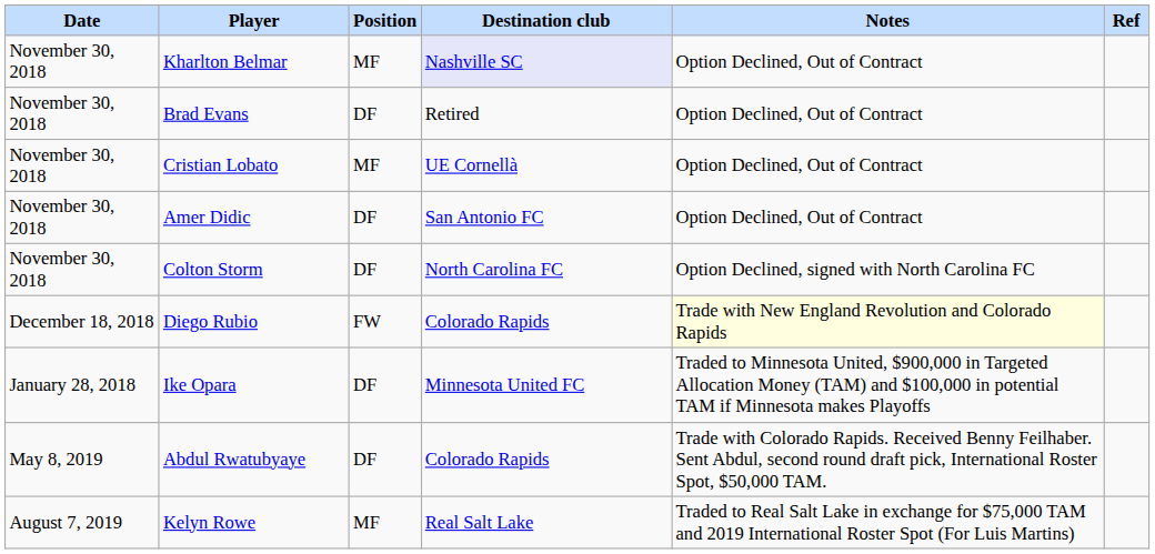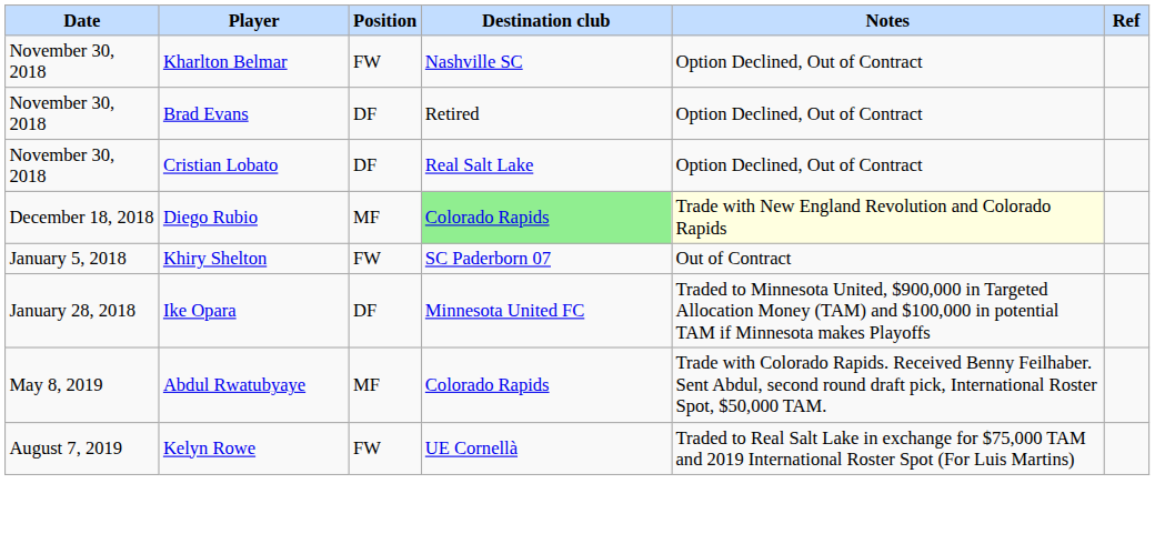Kharlton Belmar | Position: MF -> FW
Kharlton Belmar | Destination club: lavender background -> no background
Cristian Lobato | Position: MF -> DF
Cristian Lobato | Destination club: UE Cornellà -> Real Salt Lake
- row: November 30, 2018 | Amer Didic | DF | San Antonio FC | Option Declined, Out of Contract
- row: November 30, 2018 | Colton Storm | DF | North Carolina FC | Option Declined, signed with North Carolina FC
Diego Rubio | Position: FW -> MF
Diego Rubio | Destination club: no background -> lightgreen background
+ row: January 5, 2018 | Khiry Shelton | FW | SC Paderborn 07 | Out of Contract
Abdul Rwatubyaye | Position: DF -> MF
Kelyn Rowe | Position: MF -> FW
Kelyn Rowe | Destination club: Real Salt Lake -> UE Cornellà
